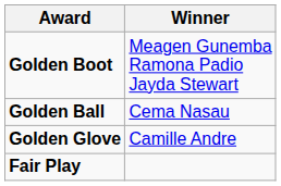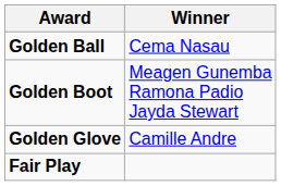rows swapped: Golden Ball <-> Golden Boot
